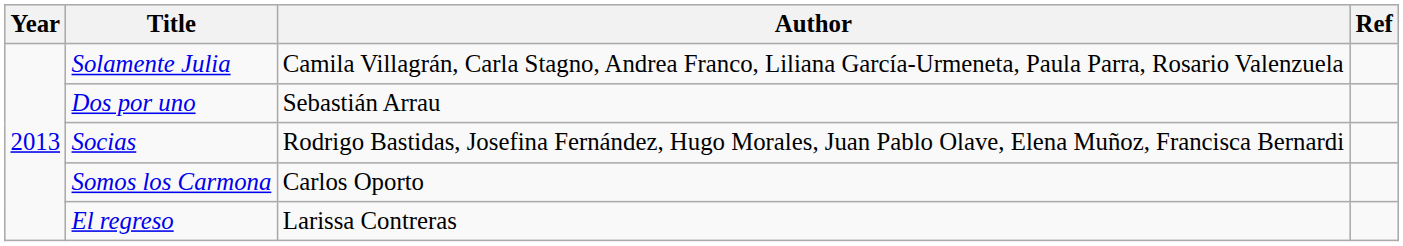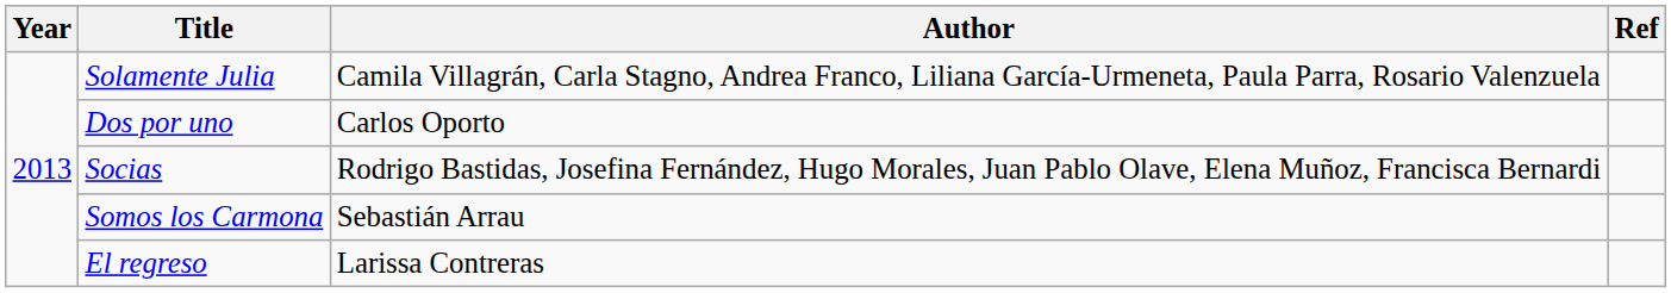Dos por uno | Author: Sebastián Arrau -> Carlos Oporto
Somos los Carmona | Author: Carlos Oporto -> Sebastián Arrau
